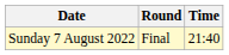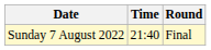columns swapped: Time <-> Round
